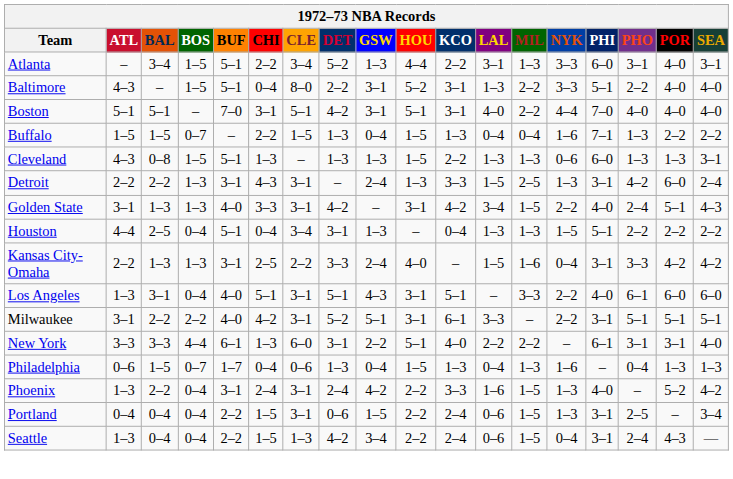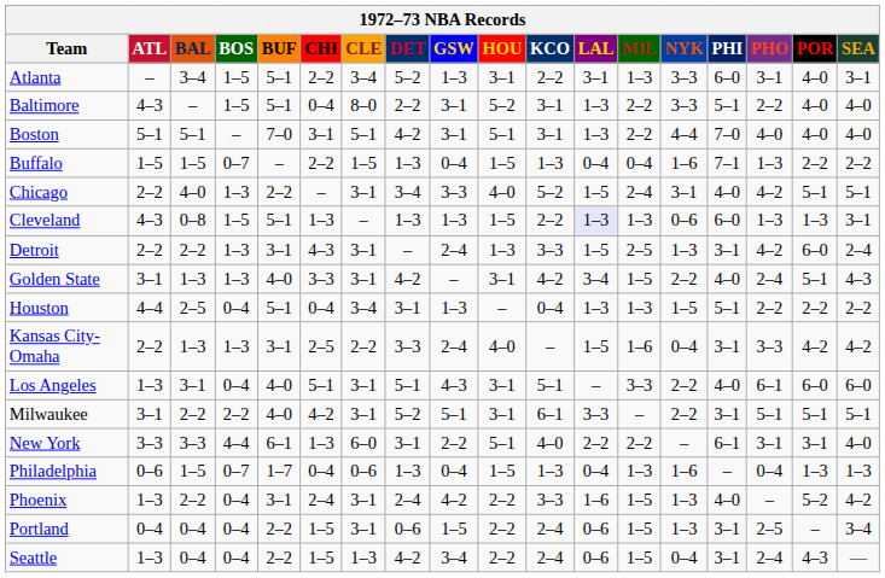Atlanta | HOU: 4–4 -> 3–1
Boston | LAL: 4–0 -> 1–3
+ row: Chicago | 2–2 | 4–0 | 1–3 | 2–2 | – | 3–1 | 3–4 | 3–3 | 4–0 | 5–2 | 1–5 | 2–4 | 3–1 | 4–0 | 4–2 | 5–1 | 5–1
Cleveland | LAL: no background -> lavender background
